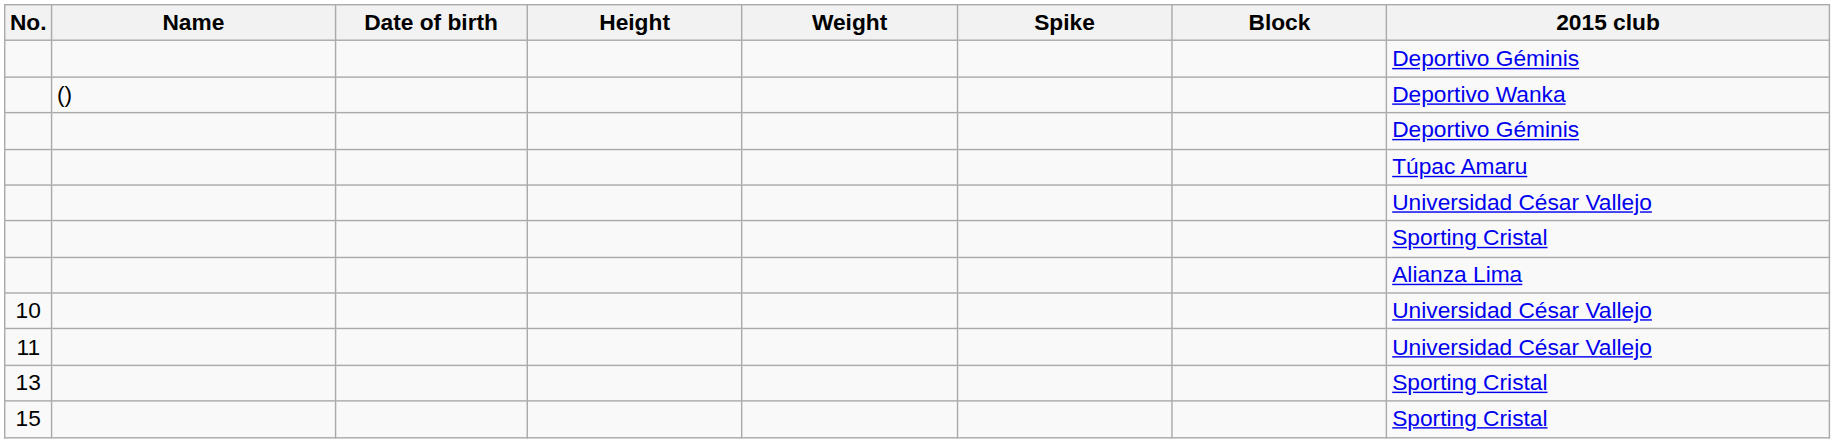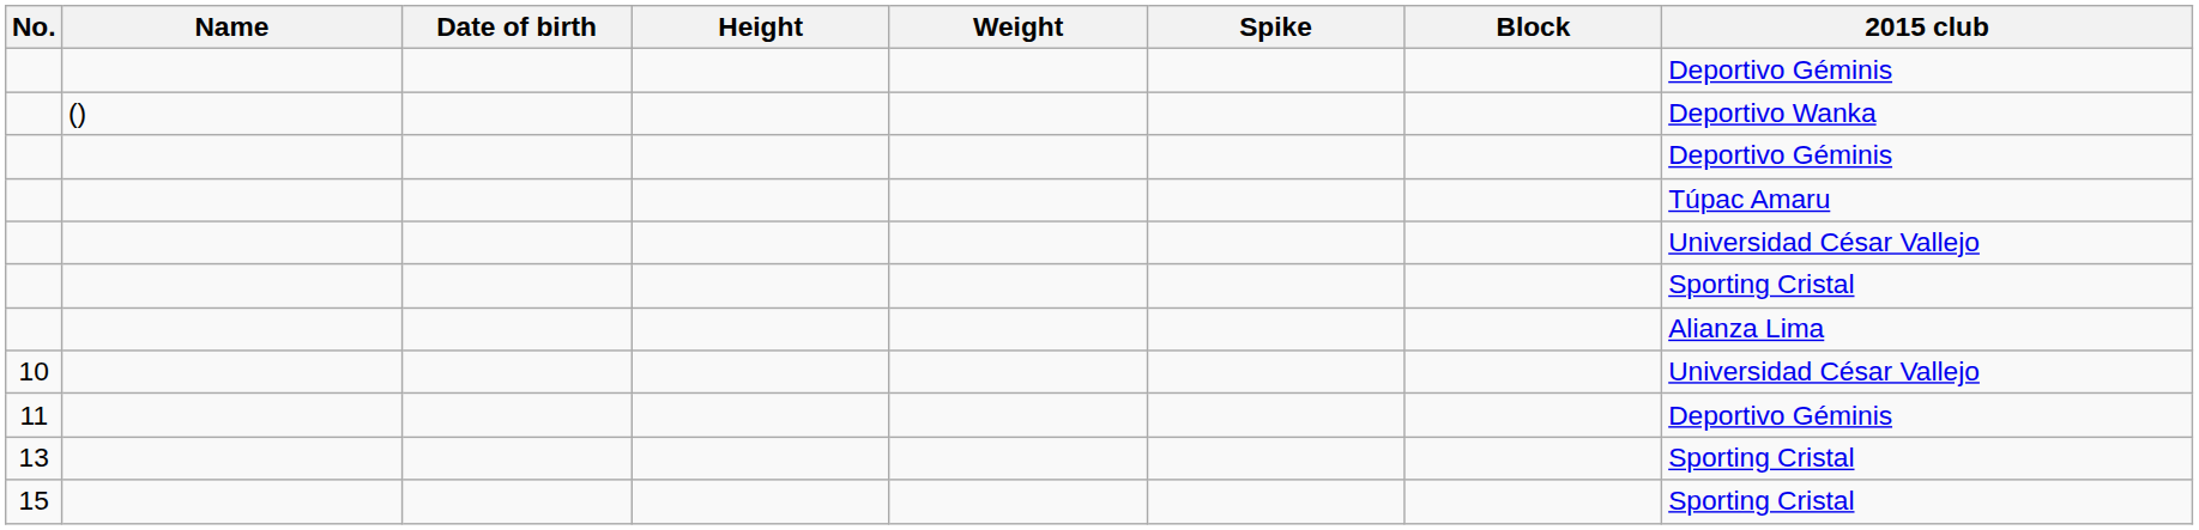11 | 2015 club: Universidad César Vallejo -> Deportivo Géminis
